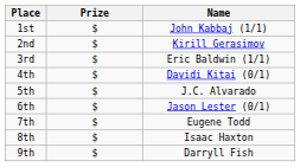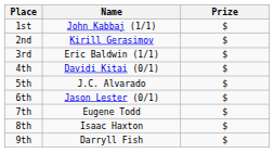columns swapped: Name <-> Prize
